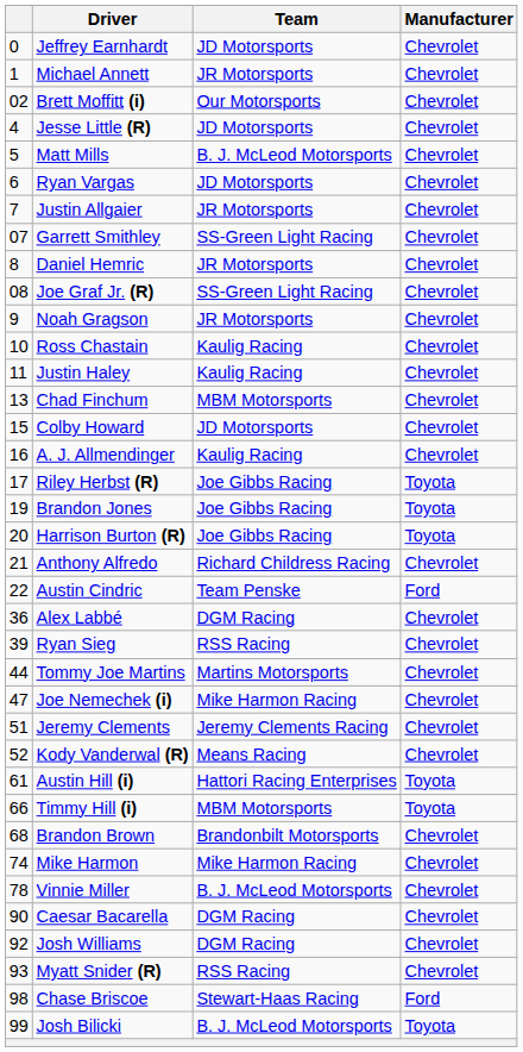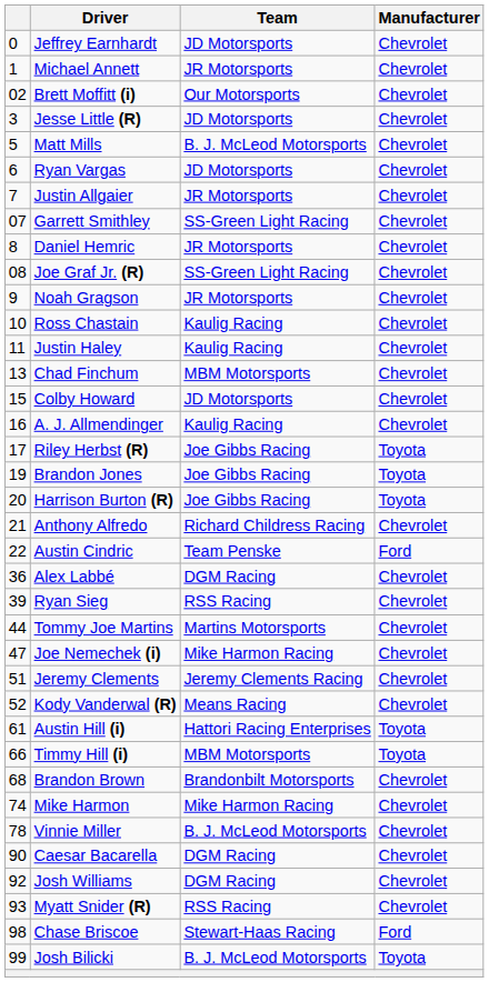Jesse Little (R) | column 1: 4 -> 3
